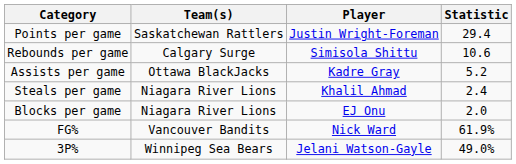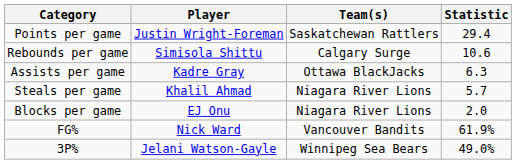columns swapped: Player <-> Team(s)
Assists per game | Statistic: 5.2 -> 6.3
Steals per game | Statistic: 2.4 -> 5.7
